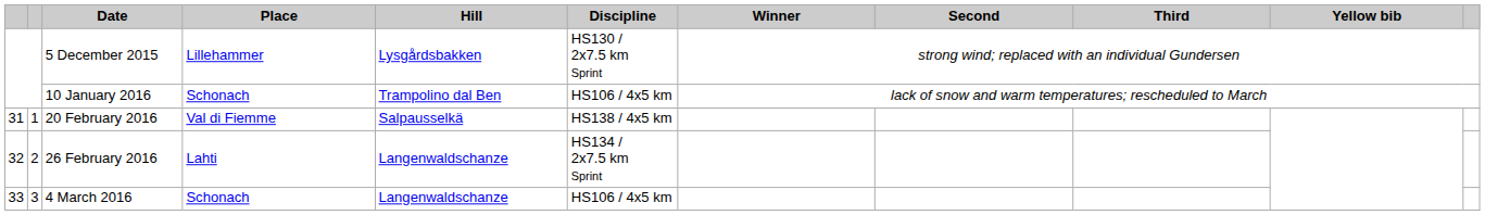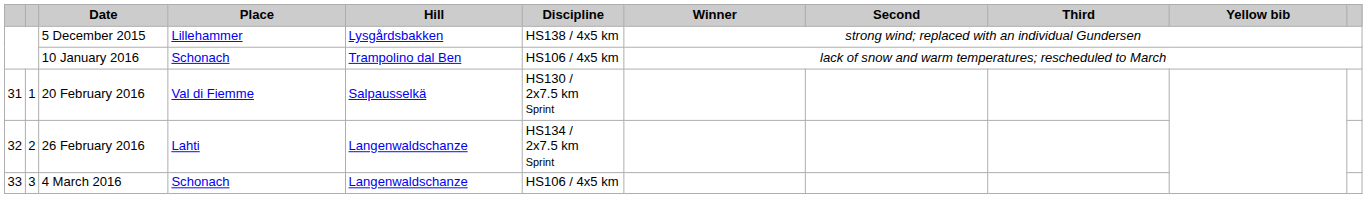5 December 2015 | Discipline: HS130 / 2x7.5 km Sprint -> HS138 / 4x5 km
20 February 2016 | Discipline: HS138 / 4x5 km -> HS130 / 2x7.5 km Sprint
